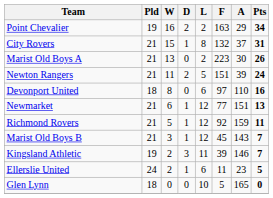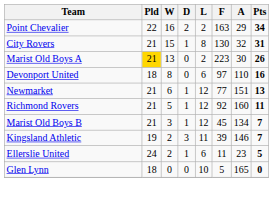Point Chevalier | Pld: 19 -> 22
City Rovers | F: 132 -> 130
City Rovers | A: 37 -> 32
Marist Old Boys A | Pld: no background -> gold background
- row: Newton Rangers | 21 | 11 | 2 | 5 | 151 | 39 | 24
Richmond Rovers | A: 159 -> 160
Marist Old Boys B | A: 143 -> 134
